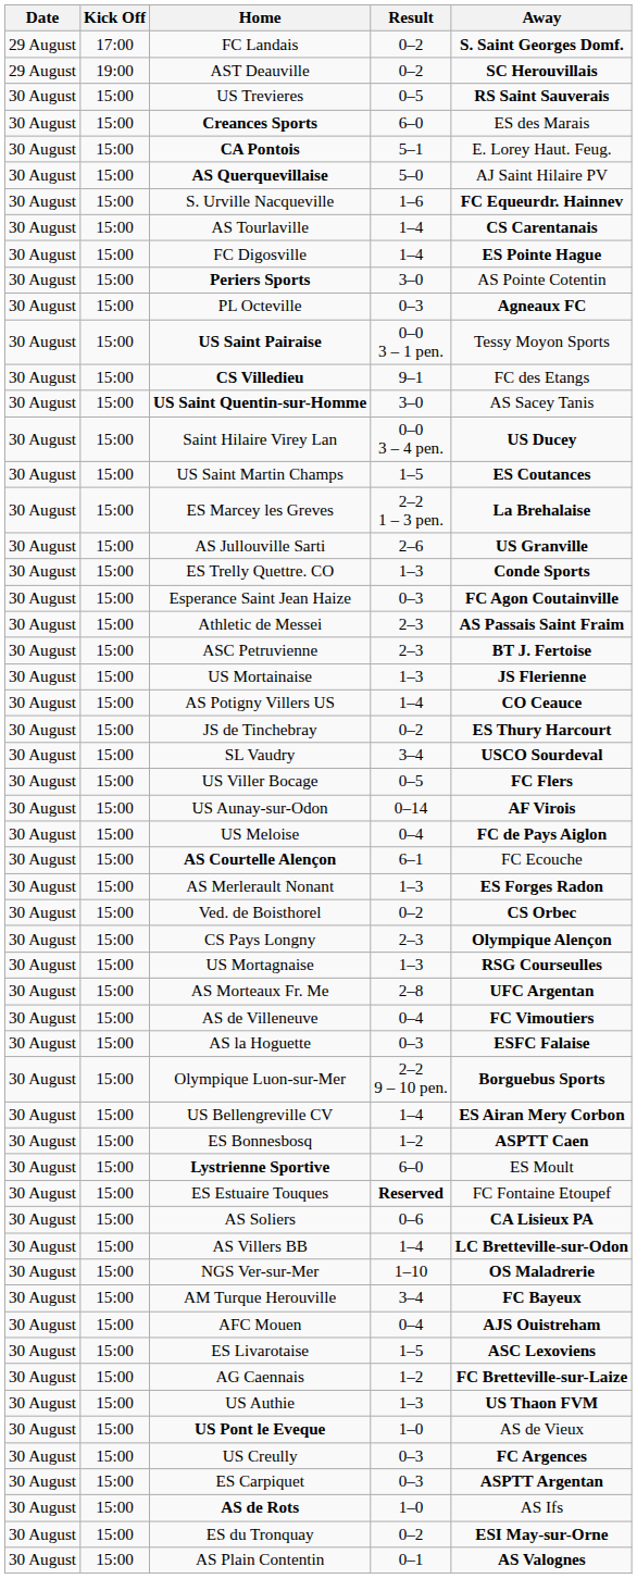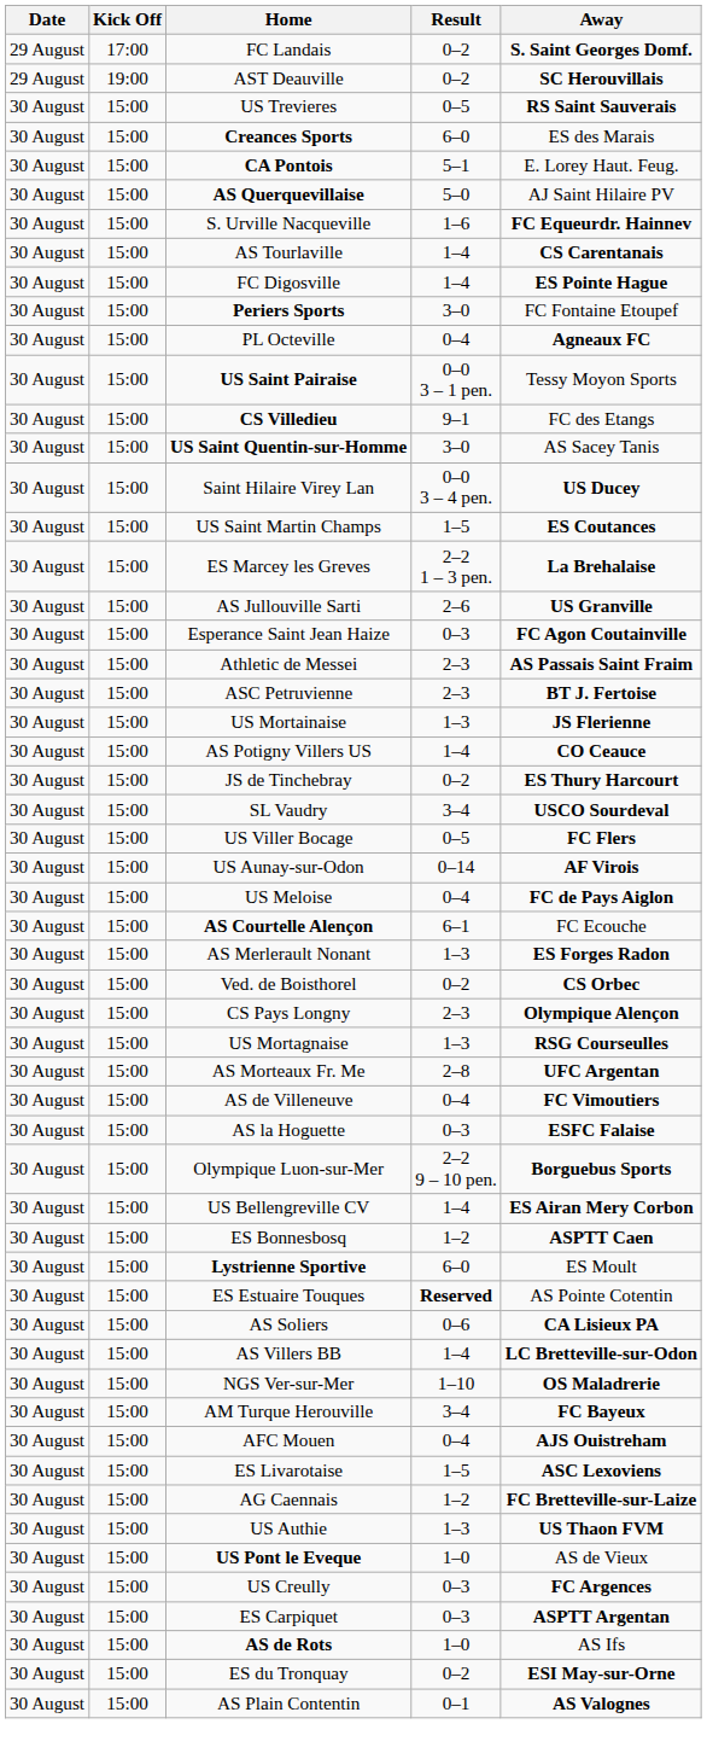Periers Sports | Away: AS Pointe Cotentin -> FC Fontaine Etoupef
PL Octeville | Result: 0–3 -> 0–4
- row: 30 August | 15:00 | ES Trelly Quettre. CO | 1–3 | Conde Sports
ES Estuaire Touques | Away: FC Fontaine Etoupef -> AS Pointe Cotentin
